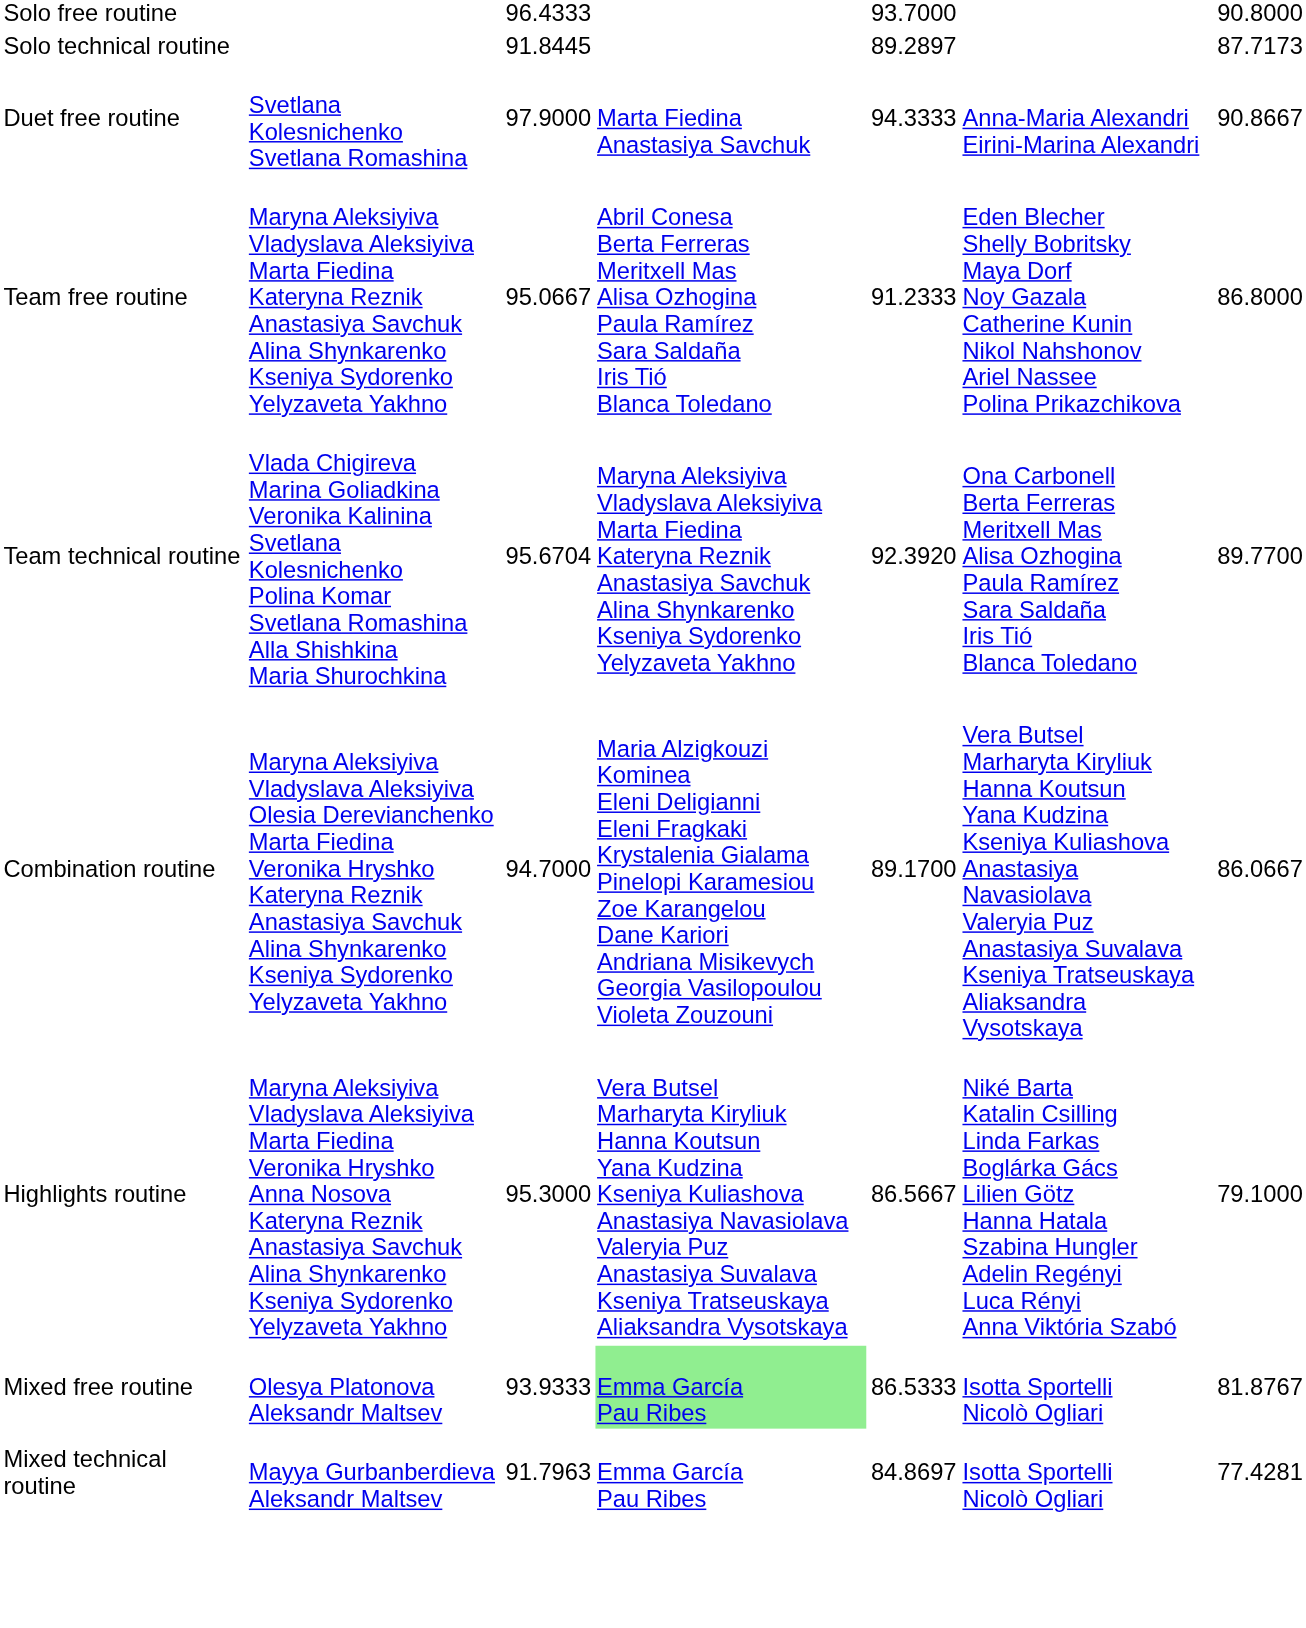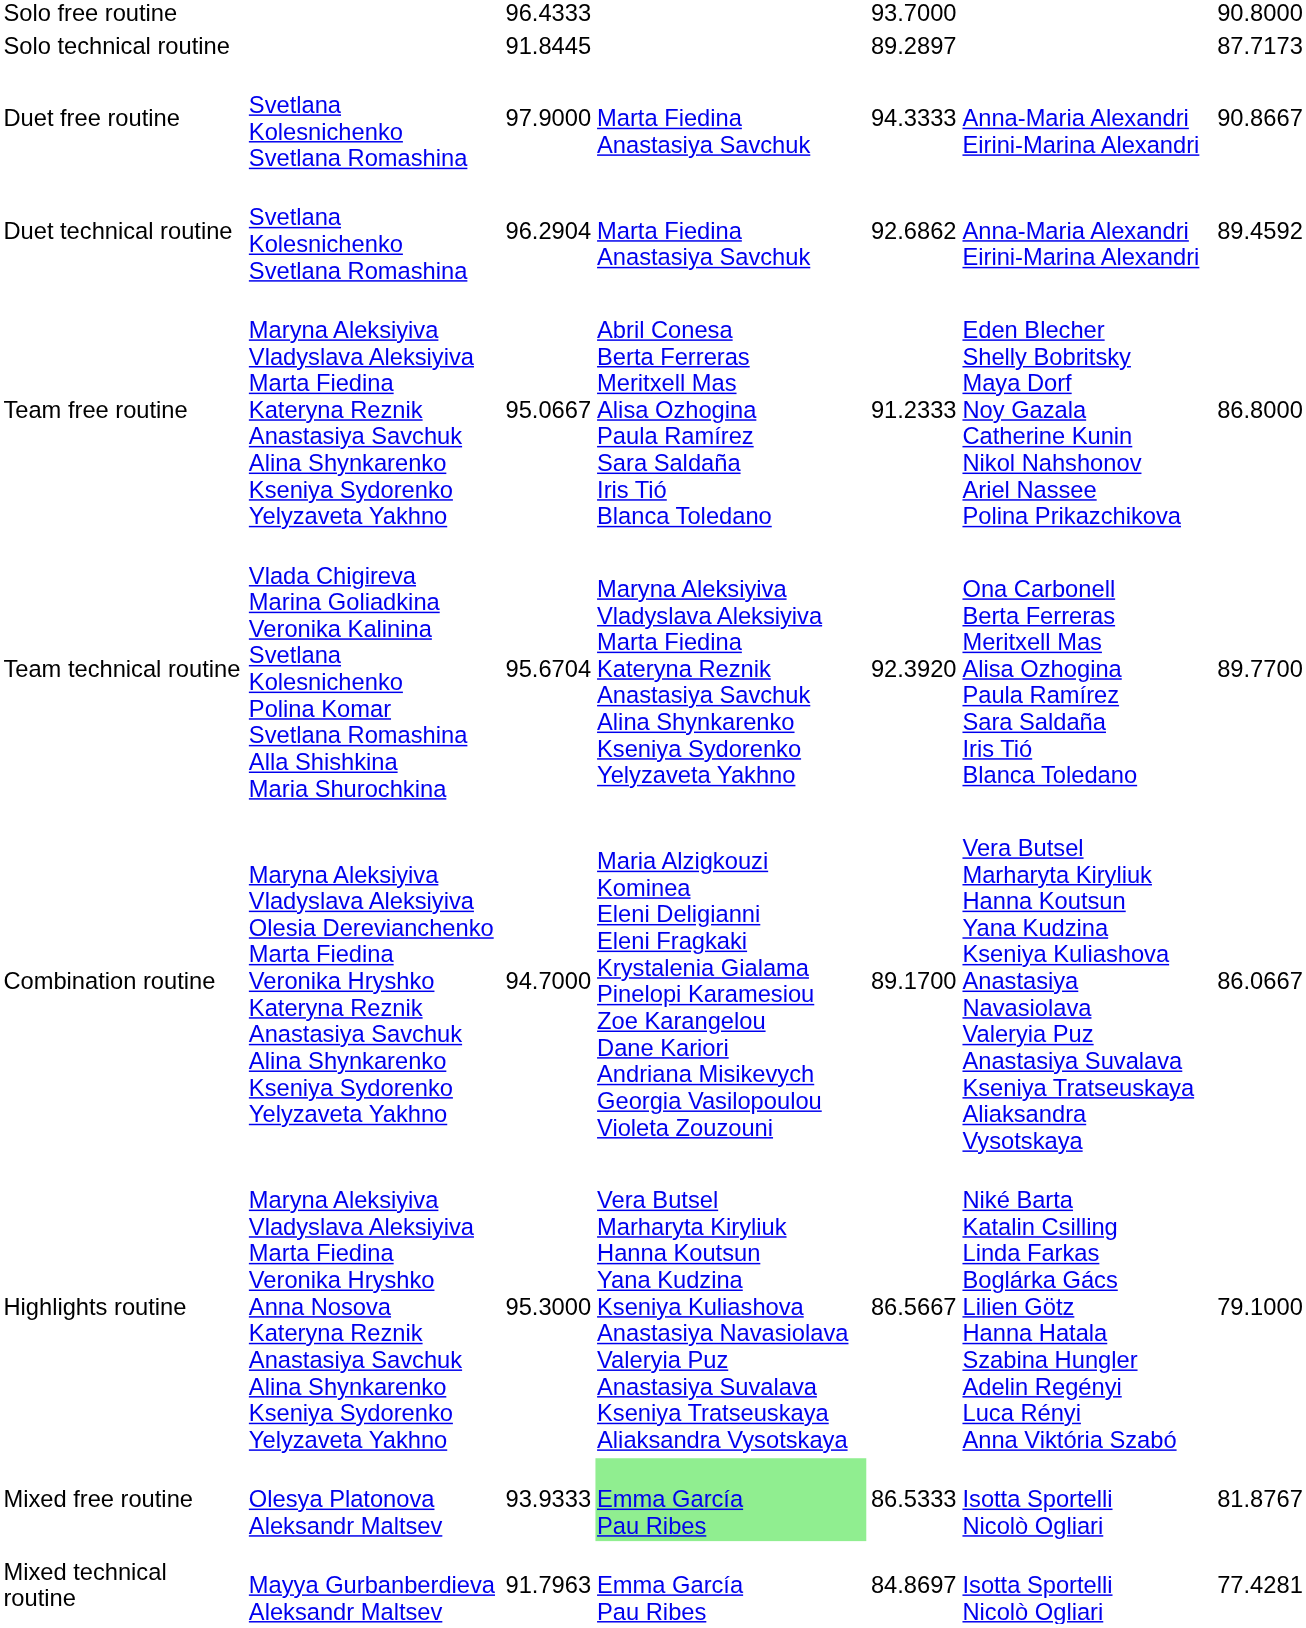+ row: Duet technical routine | Svetlana Kolesnichenko Svetlana Romashina | 96.2904 | Marta Fiedina Anastasiya Savchuk | 92.6862 | Anna-Maria Alexandri Eirini-Marina Alexandri | 89.4592
